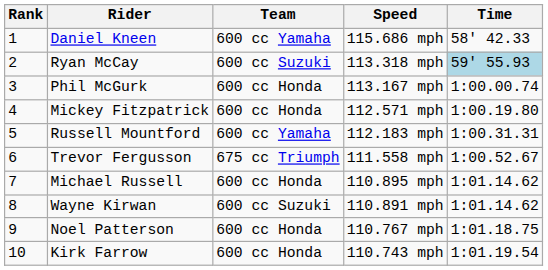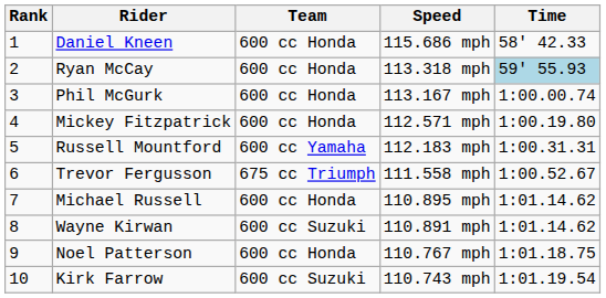Daniel Kneen | Team: 600 cc Yamaha -> 600 cc Honda
Ryan McCay | Team: 600 cc Suzuki -> 600 cc Honda
Kirk Farrow | Team: 600 cc Honda -> 600 cc Suzuki
